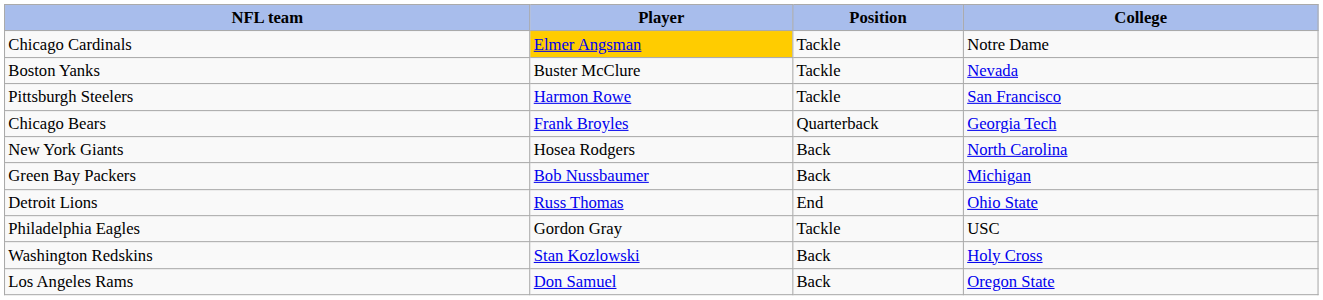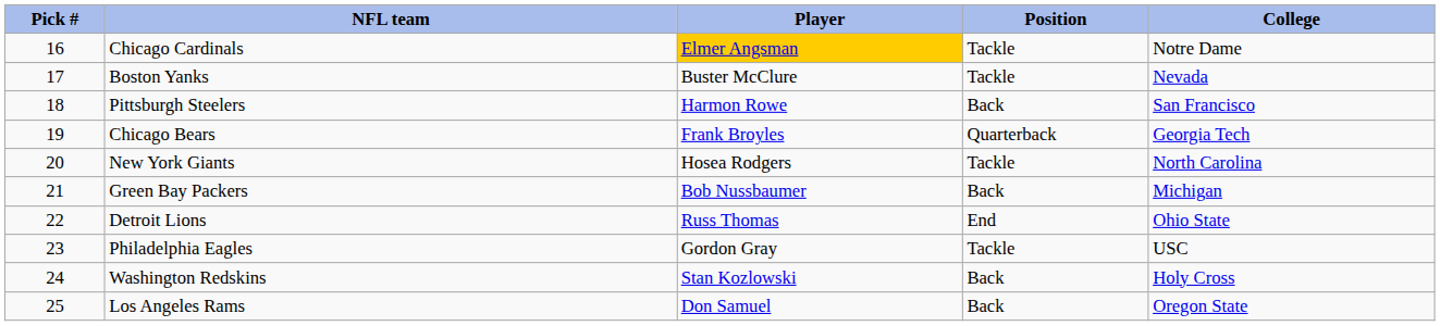+ column: Pick # | 16 | 17 | 18 | 19 | 20 | 21 | 22 | 23 | 24 | 25
Pittsburgh Steelers | Position: Tackle -> Back
New York Giants | Position: Back -> Tackle
